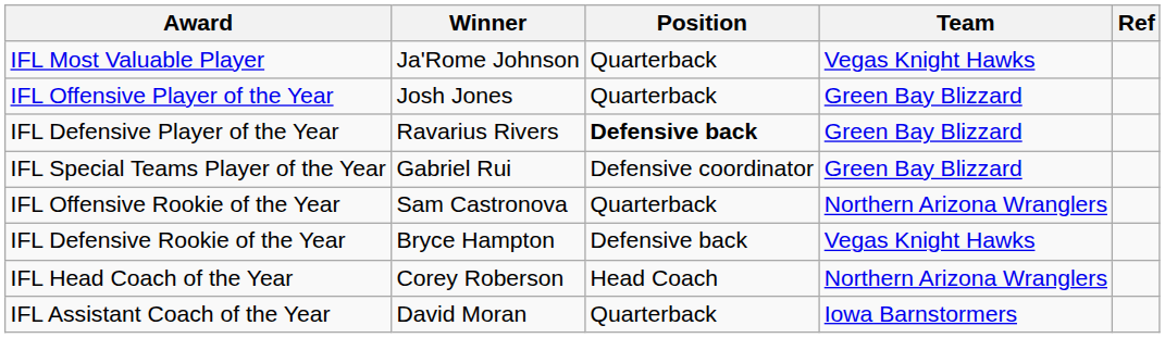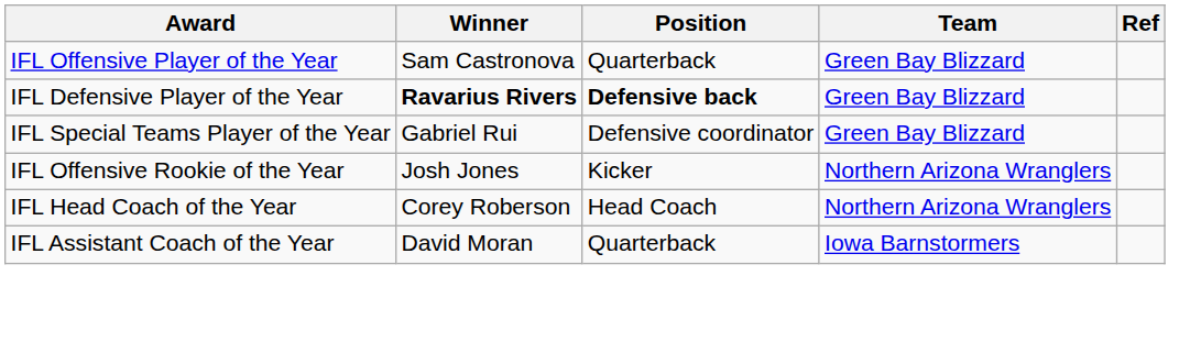- row: IFL Most Valuable Player | Ja'Rome Johnson | Quarterback | Vegas Knight Hawks
IFL Offensive Player of the Year | Winner: Josh Jones -> Sam Castronova
IFL Defensive Player of the Year | Winner: normal -> bold
IFL Offensive Rookie of the Year | Winner: Sam Castronova -> Josh Jones
IFL Offensive Rookie of the Year | Position: Quarterback -> Kicker
- row: IFL Defensive Rookie of the Year | Bryce Hampton | Defensive back | Vegas Knight Hawks
